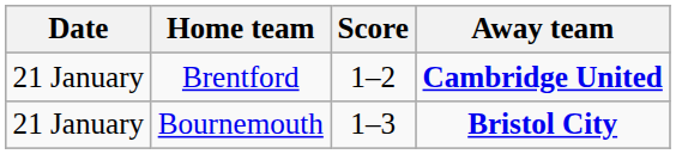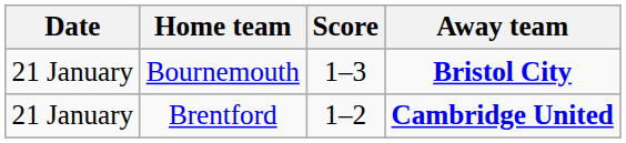rows swapped: Bournemouth <-> Brentford
